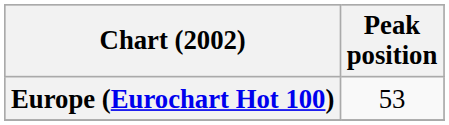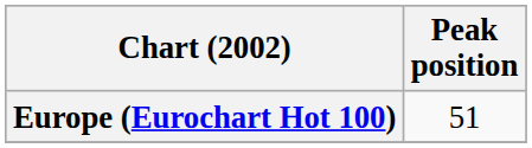Europe (Eurochart Hot 100) | Peak position: 53 -> 51
